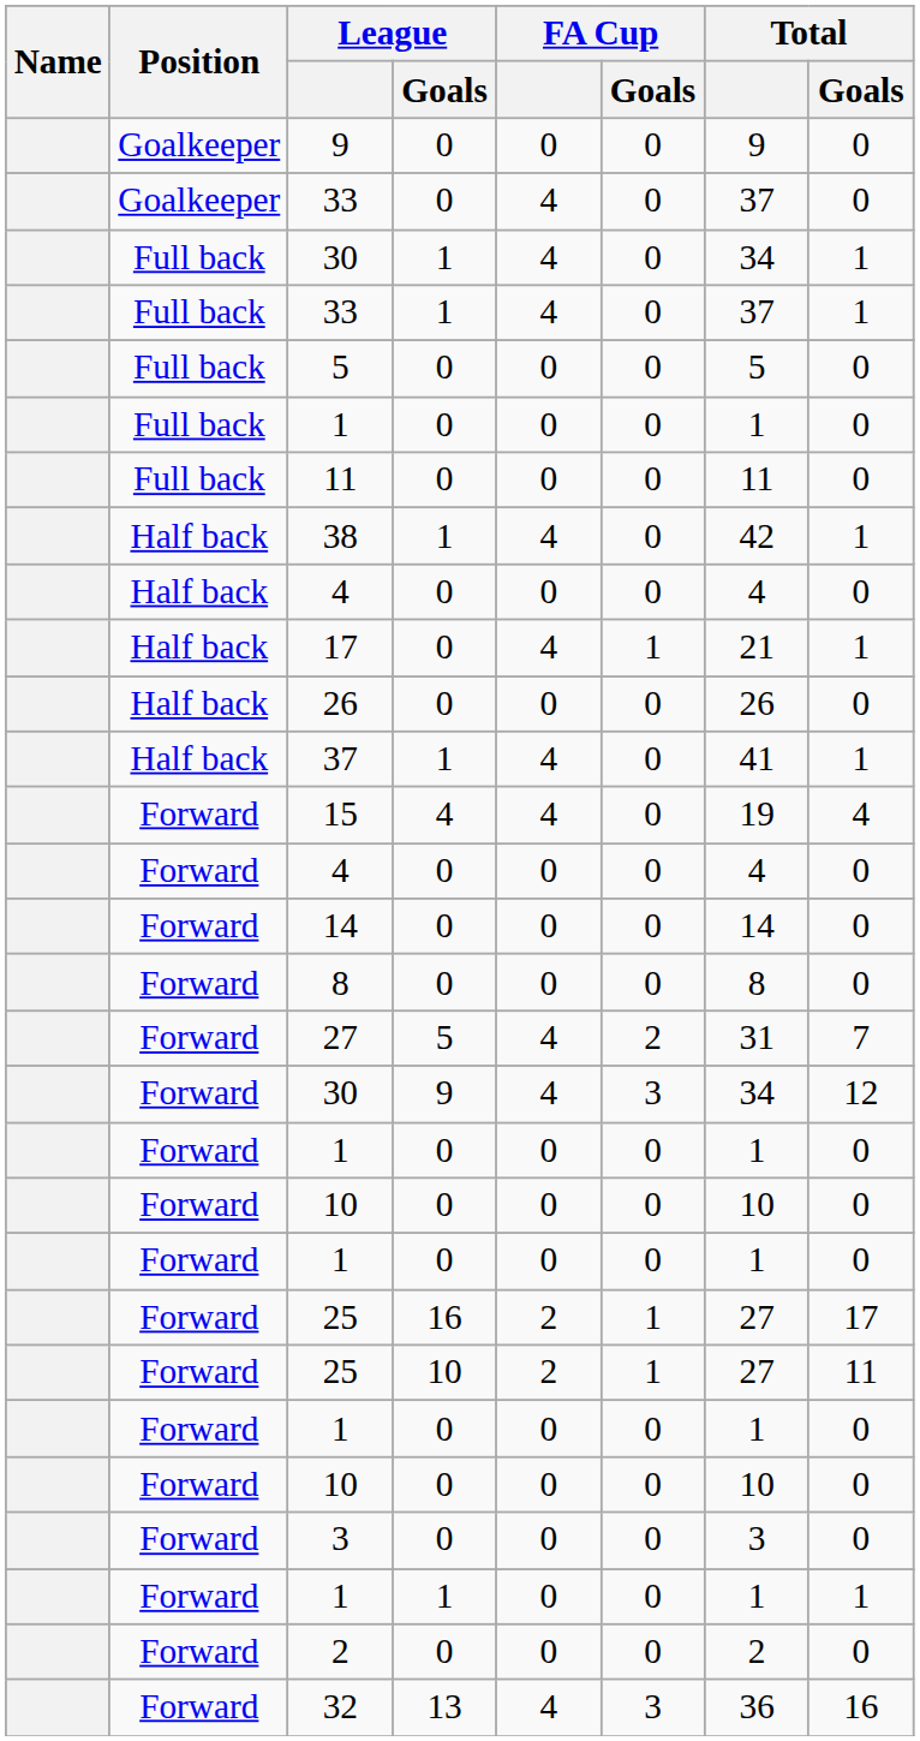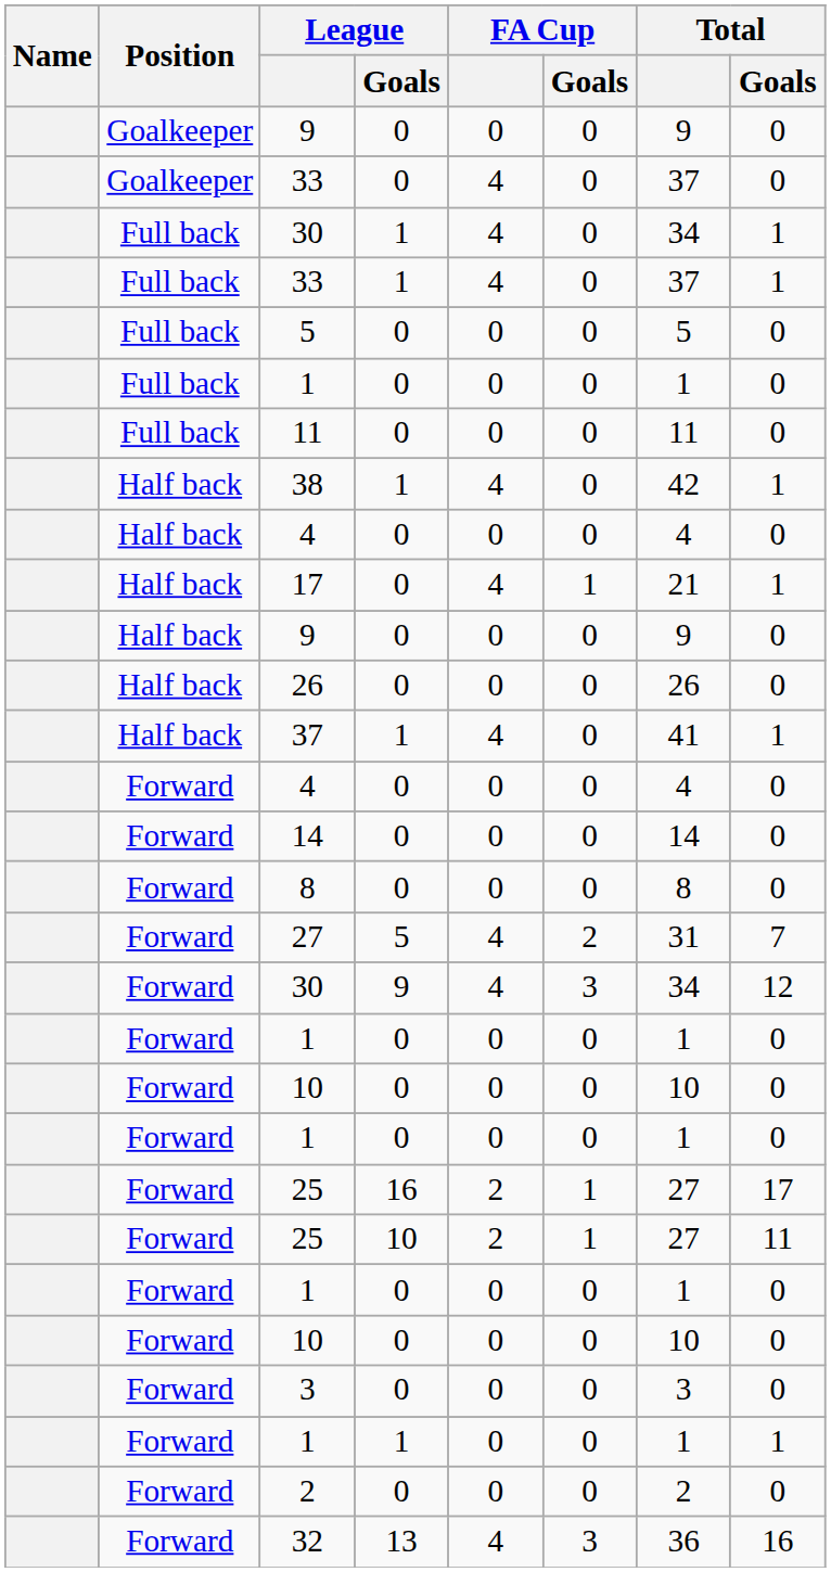+ row: Half back | 9 | 0 | 0 | 0 | 9 | 0
- row: Forward | 15 | 4 | 4 | 0 | 19 | 4
